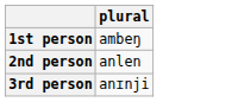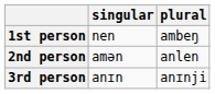+ column: singular | nen | amən | anɪn
